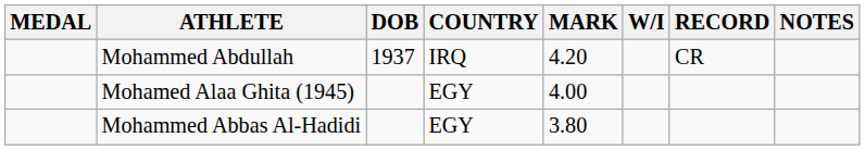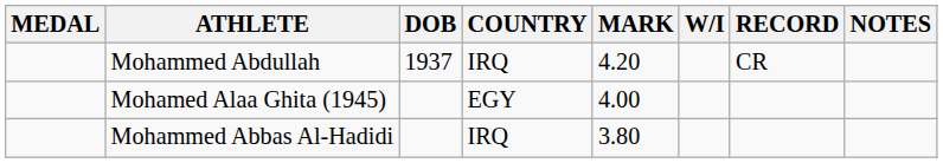Mohammed Abbas Al-Hadidi | COUNTRY: EGY -> IRQ
